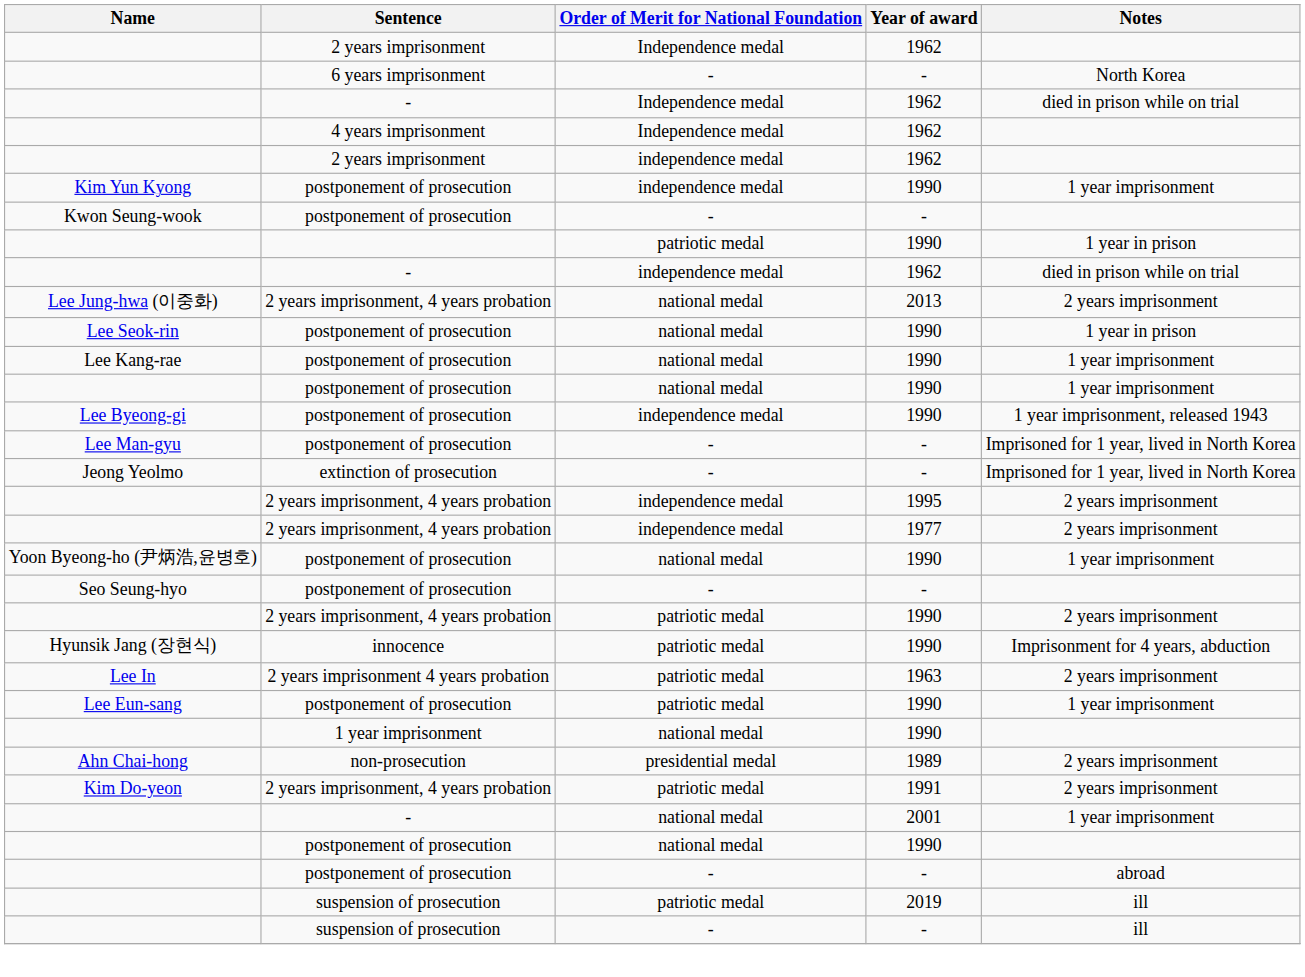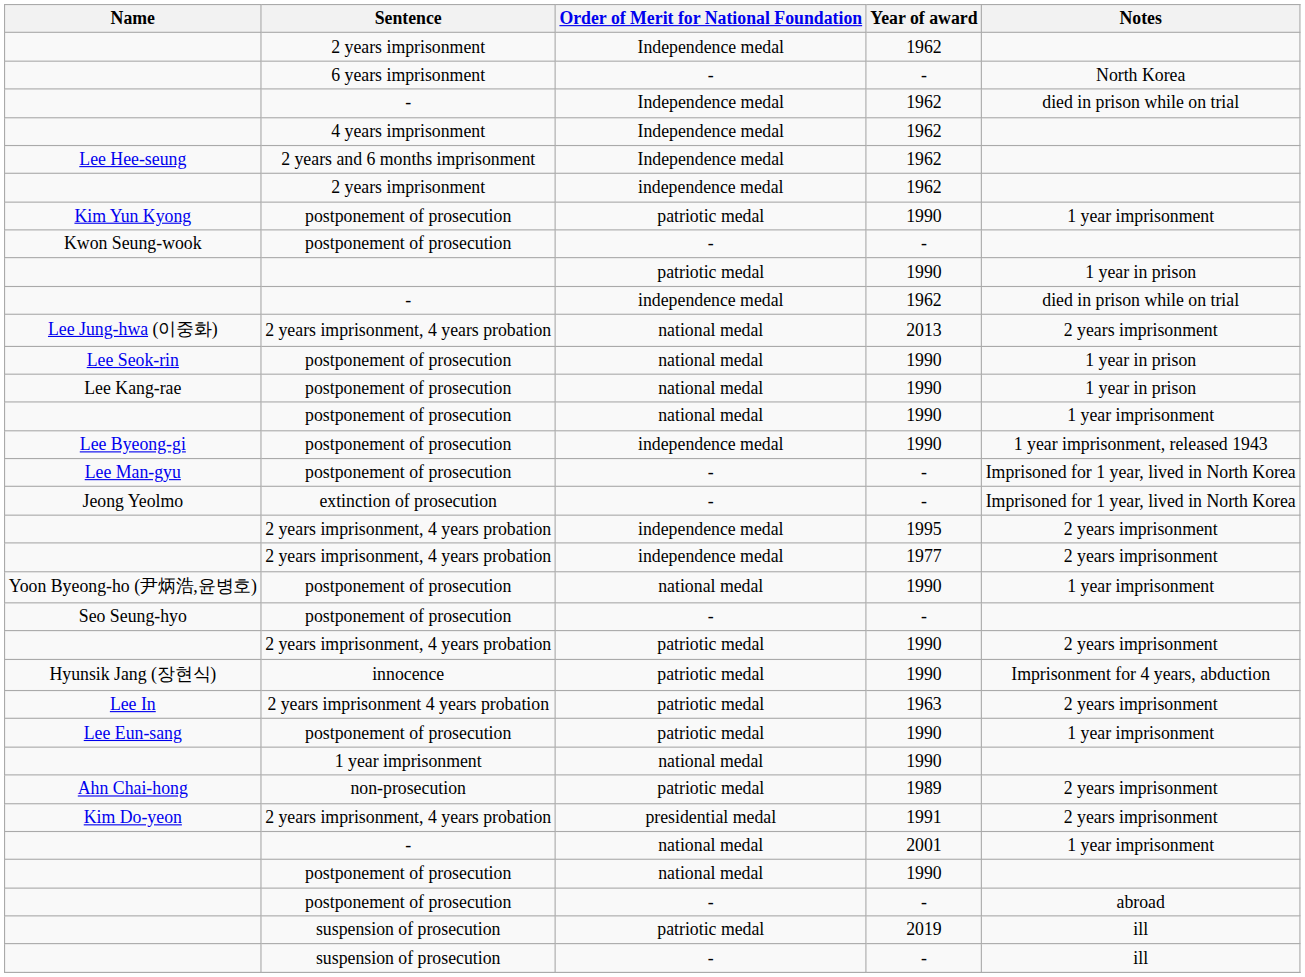+ row: Lee Hee-seung | 2 years and 6 months imprisonment | Independence medal | 1962
Kim Yun Kyong | Order of Merit for National Foundation: independence medal -> patriotic medal
Lee Kang-rae | Notes: 1 year imprisonment -> 1 year in prison
Ahn Chai-hong | Order of Merit for National Foundation: presidential medal -> patriotic medal
Kim Do-yeon | Order of Merit for National Foundation: patriotic medal -> presidential medal
